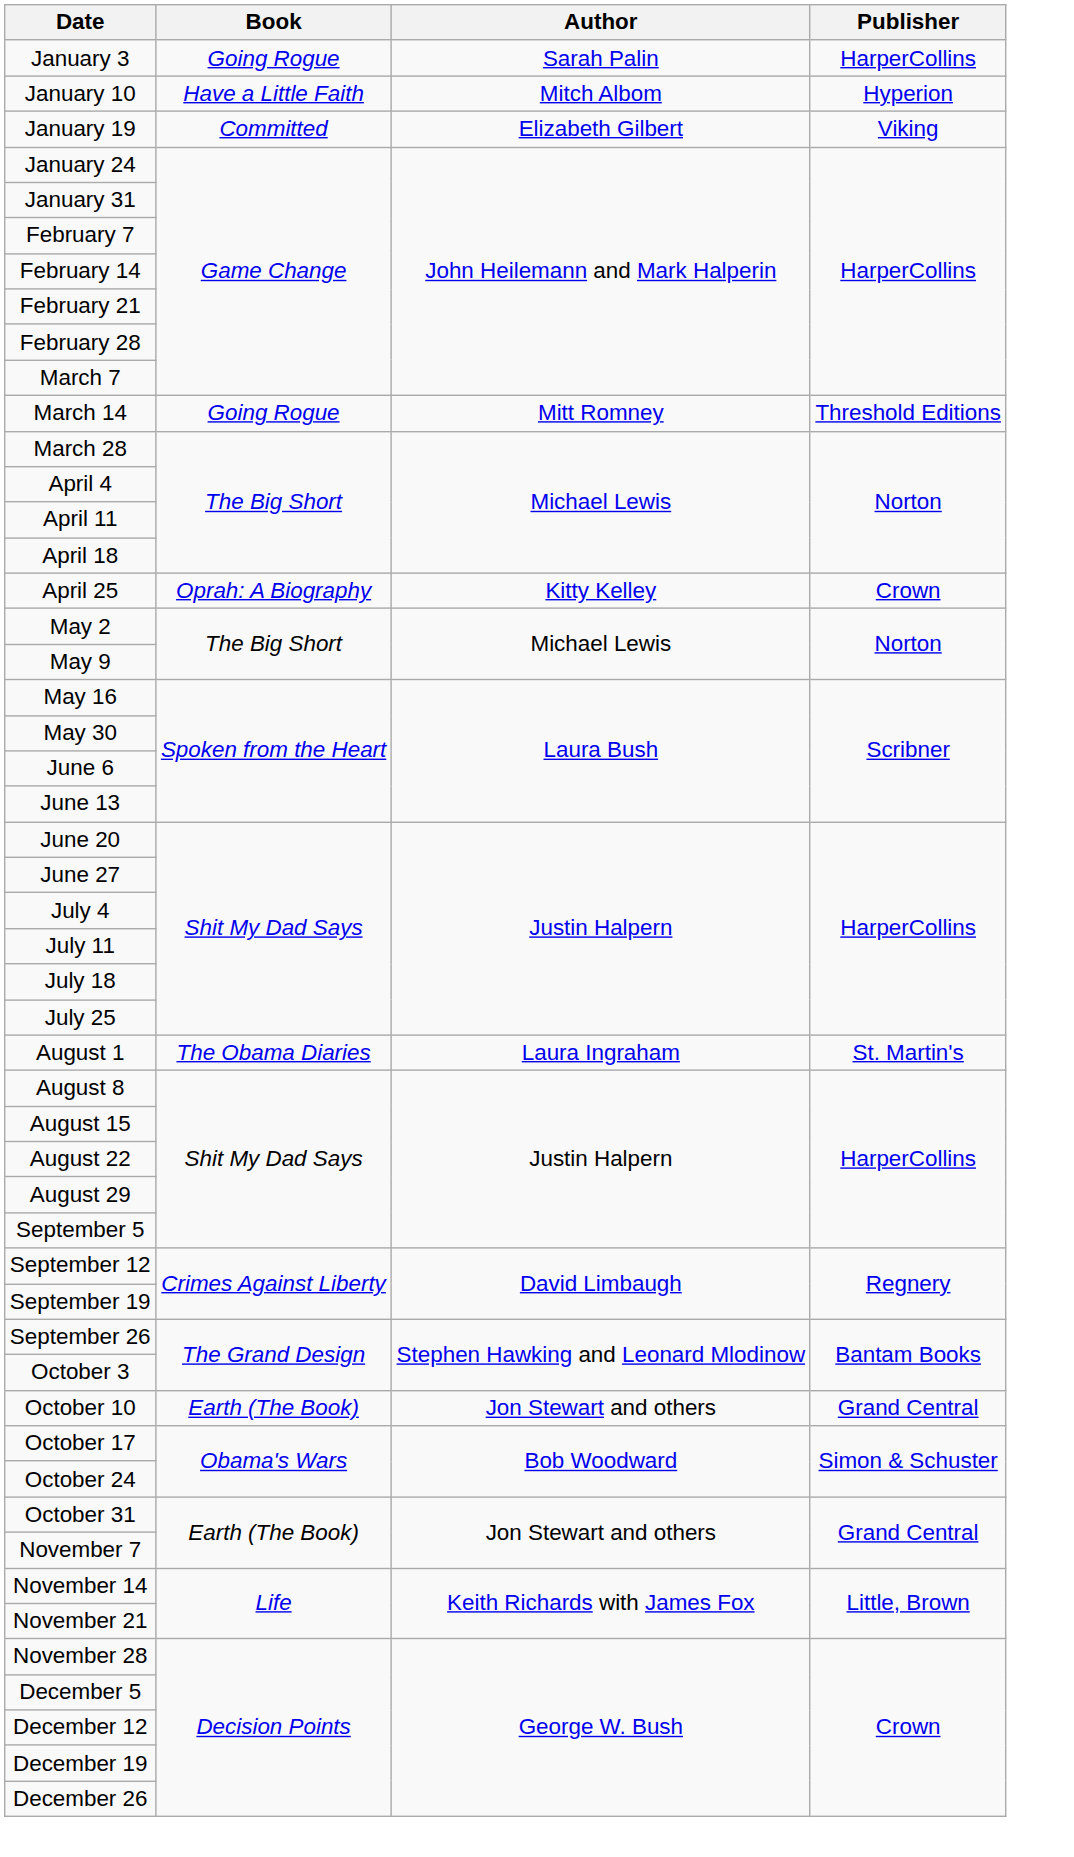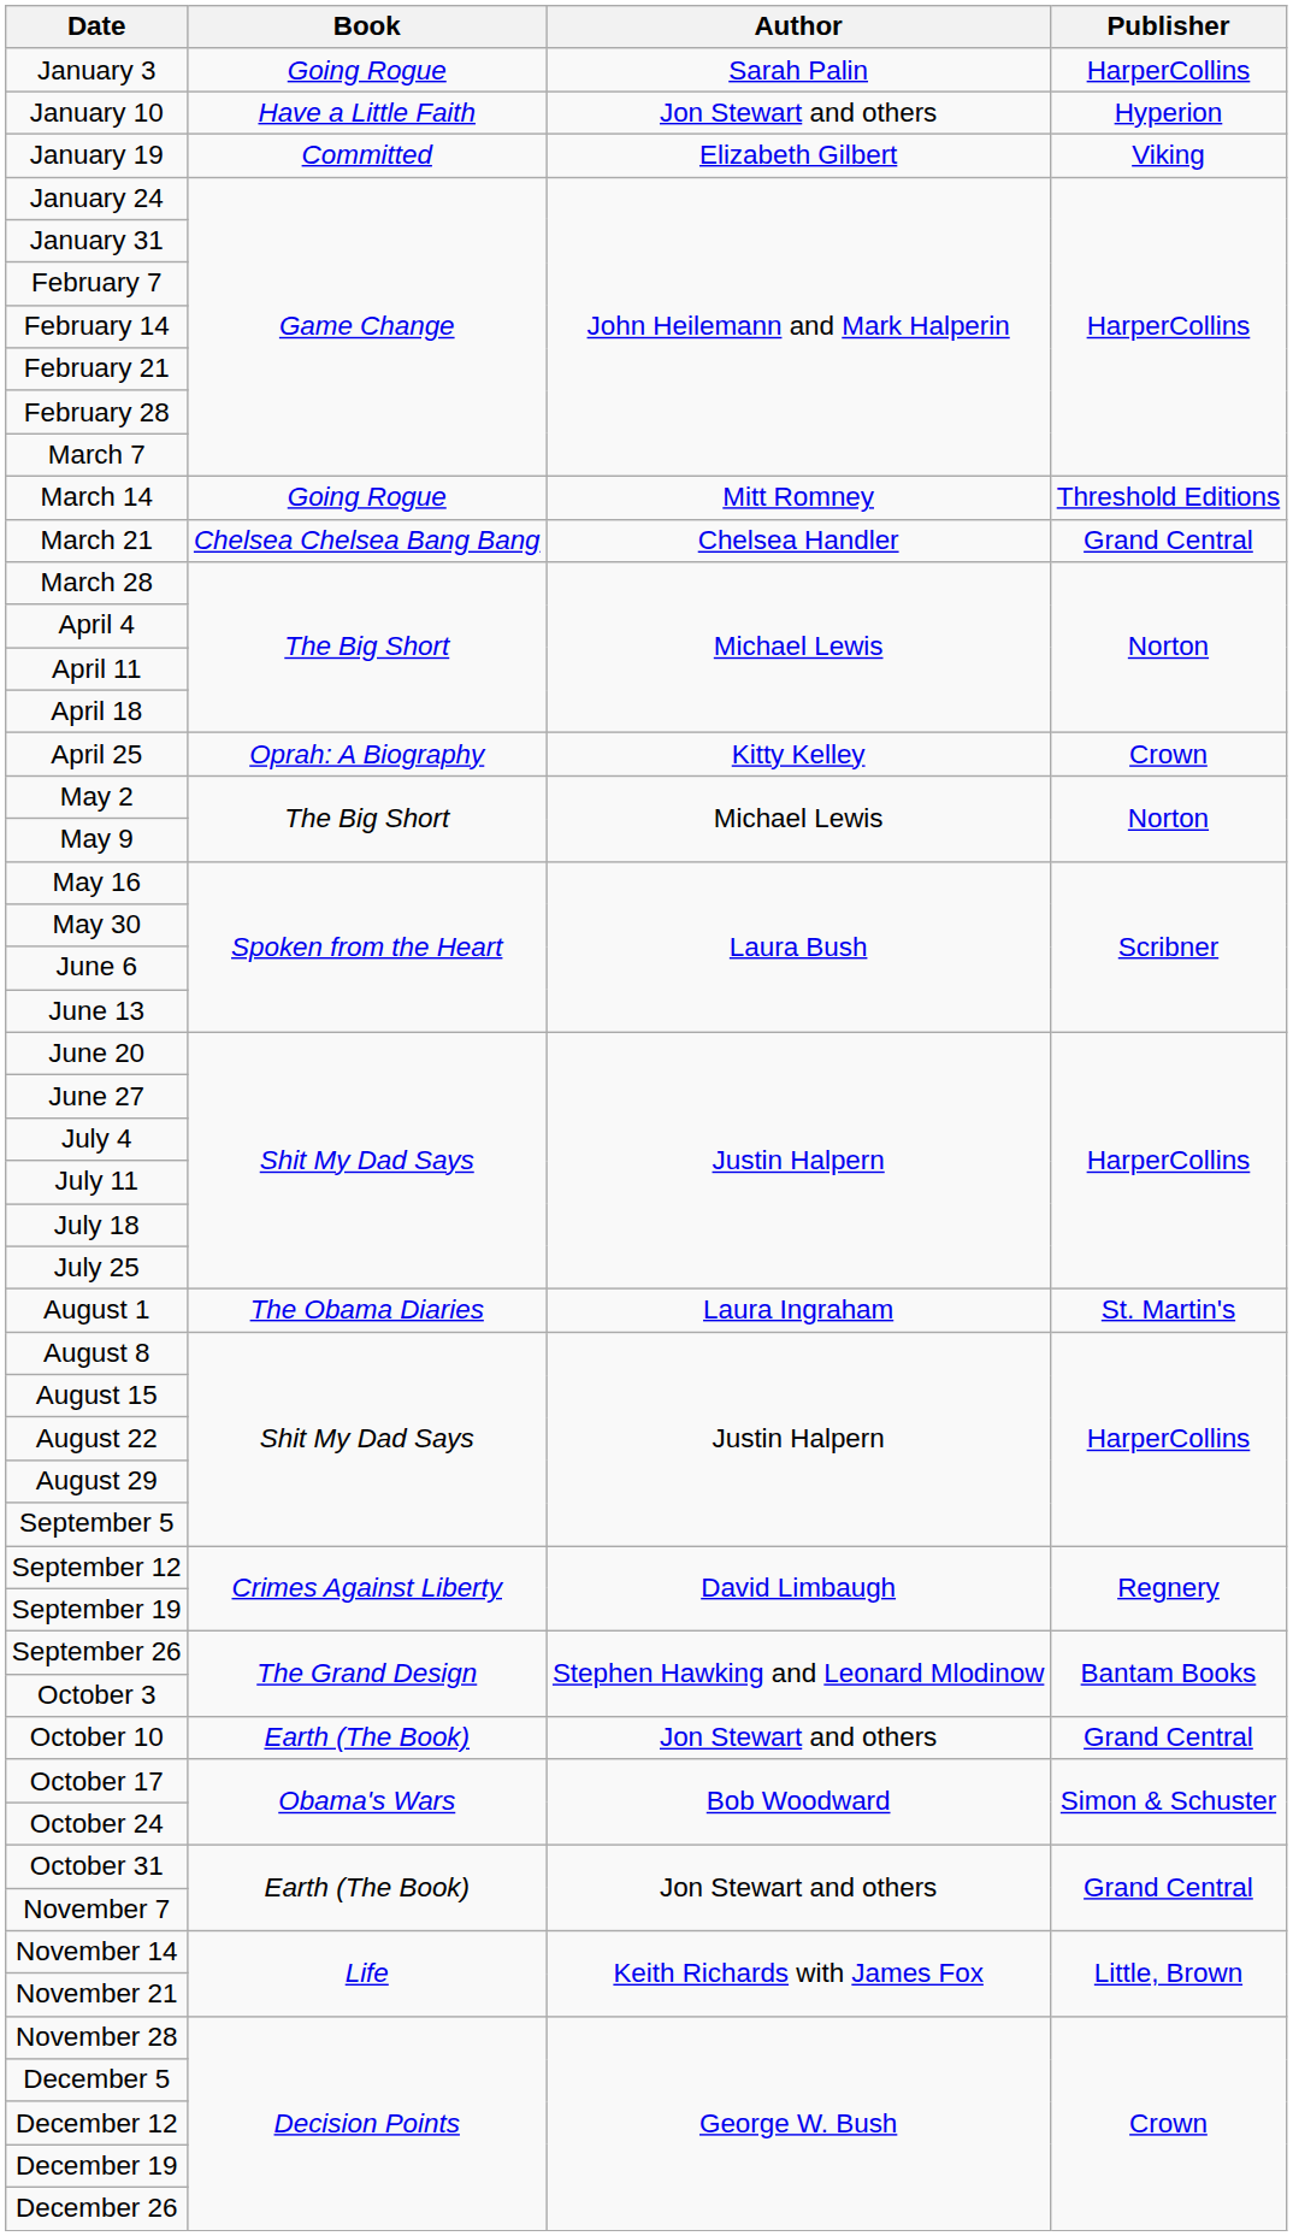January 10 | Author: Mitch Albom -> Jon Stewart and others
+ row: March 21 | Chelsea Chelsea Bang Bang | Chelsea Handler | Grand Central
